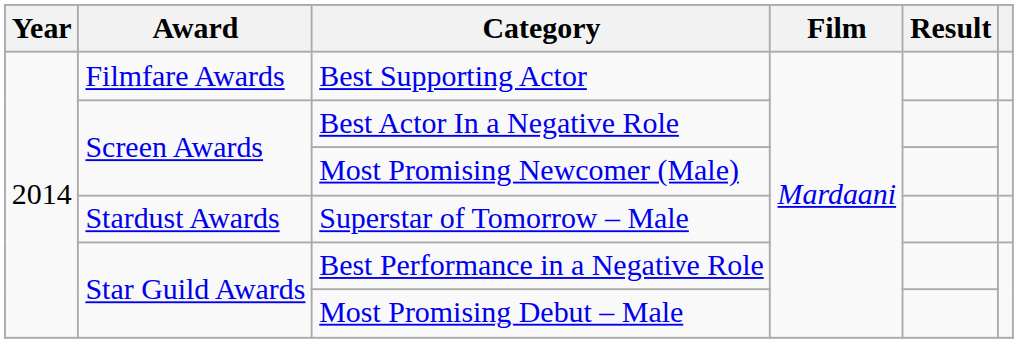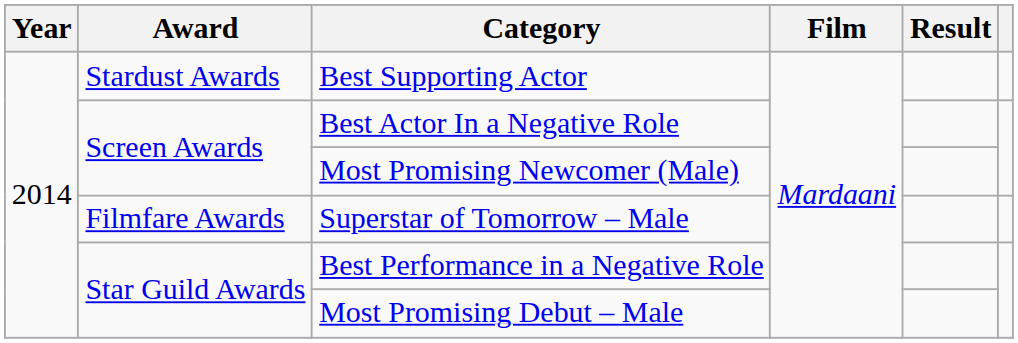Best Supporting Actor | Award: Filmfare Awards -> Stardust Awards
Superstar of Tomorrow – Male | Award: Stardust Awards -> Filmfare Awards
